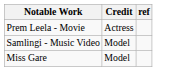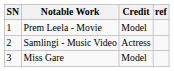+ column: SN | 1 | 2 | 3
Prem Leela - Movie | Credit: Actress -> Model
Samlingi - Music Video | Credit: Model -> Actress
